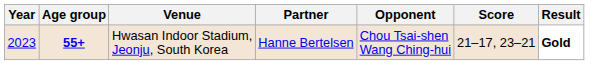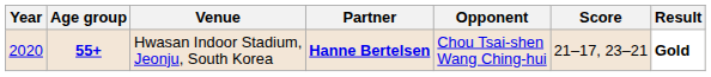Hwasan Indoor Stadium, Jeonju, South Korea | Year: 2023 -> 2020
Hwasan Indoor Stadium, Jeonju, South Korea | Partner: normal -> bold
